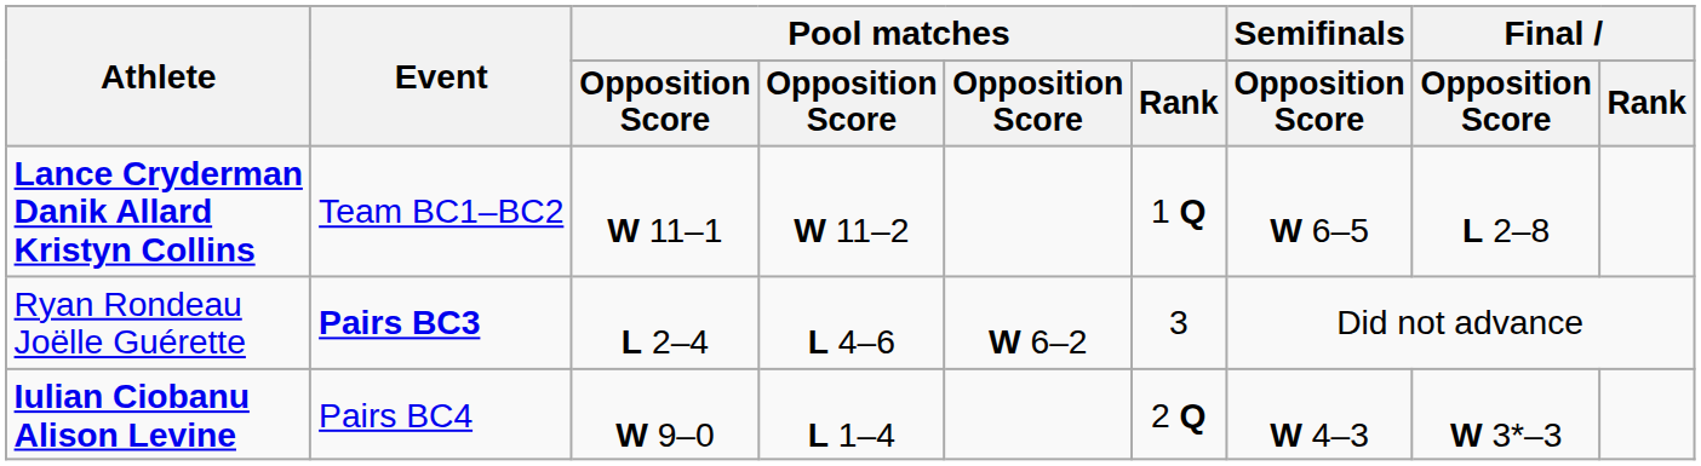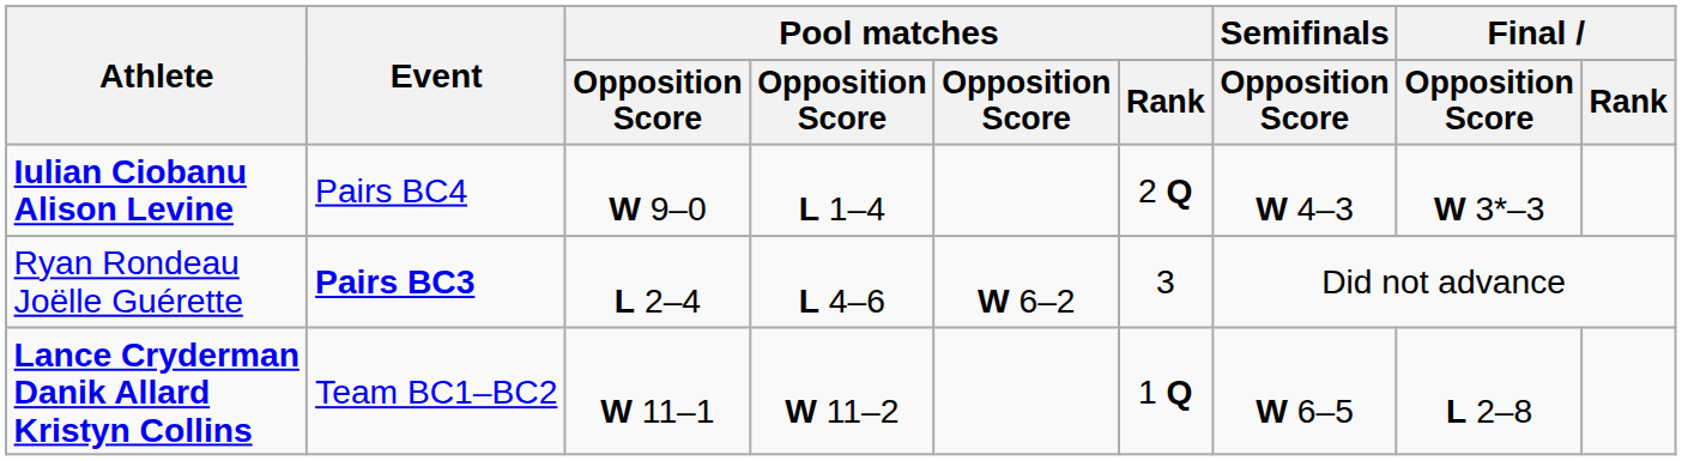rows swapped: Lance Cryderman Danik Allard Kristyn Collins <-> Iulian Ciobanu Alison Levine
